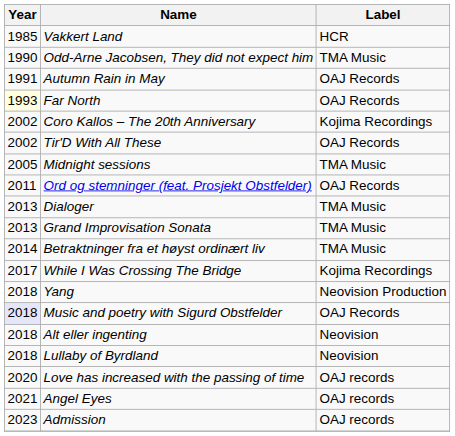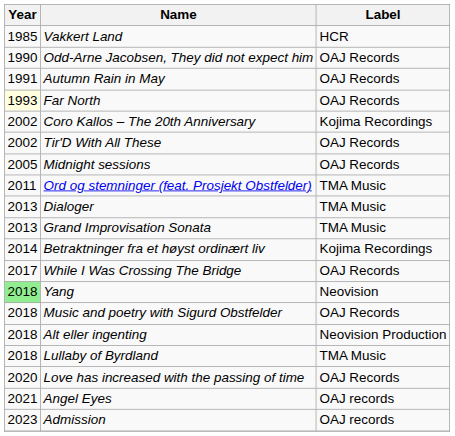Odd-Arne Jacobsen, They did not expect him | Label: TMA Music -> OAJ Records
Midnight sessions | Label: TMA Music -> OAJ Records
Ord og stemninger (feat. Prosjekt Obstfelder) | Label: OAJ Records -> TMA Music
Betraktninger fra et høyst ordinært liv | Label: TMA Music -> Kojima Recordings
While I Was Crossing The Bridge | Label: Kojima Recordings -> OAJ Records
Yang | Year: no background -> lightgreen background
Yang | Label: Neovision Production -> Neovision
Music and poetry with Sigurd Obstfelder | Year: lavender background -> no background
Alt eller ingenting | Label: Neovision -> Neovision Production
Lullaby of Byrdland | Label: Neovision -> TMA Music
Love has increased with the passing of time | Label: OAJ records -> OAJ Records
